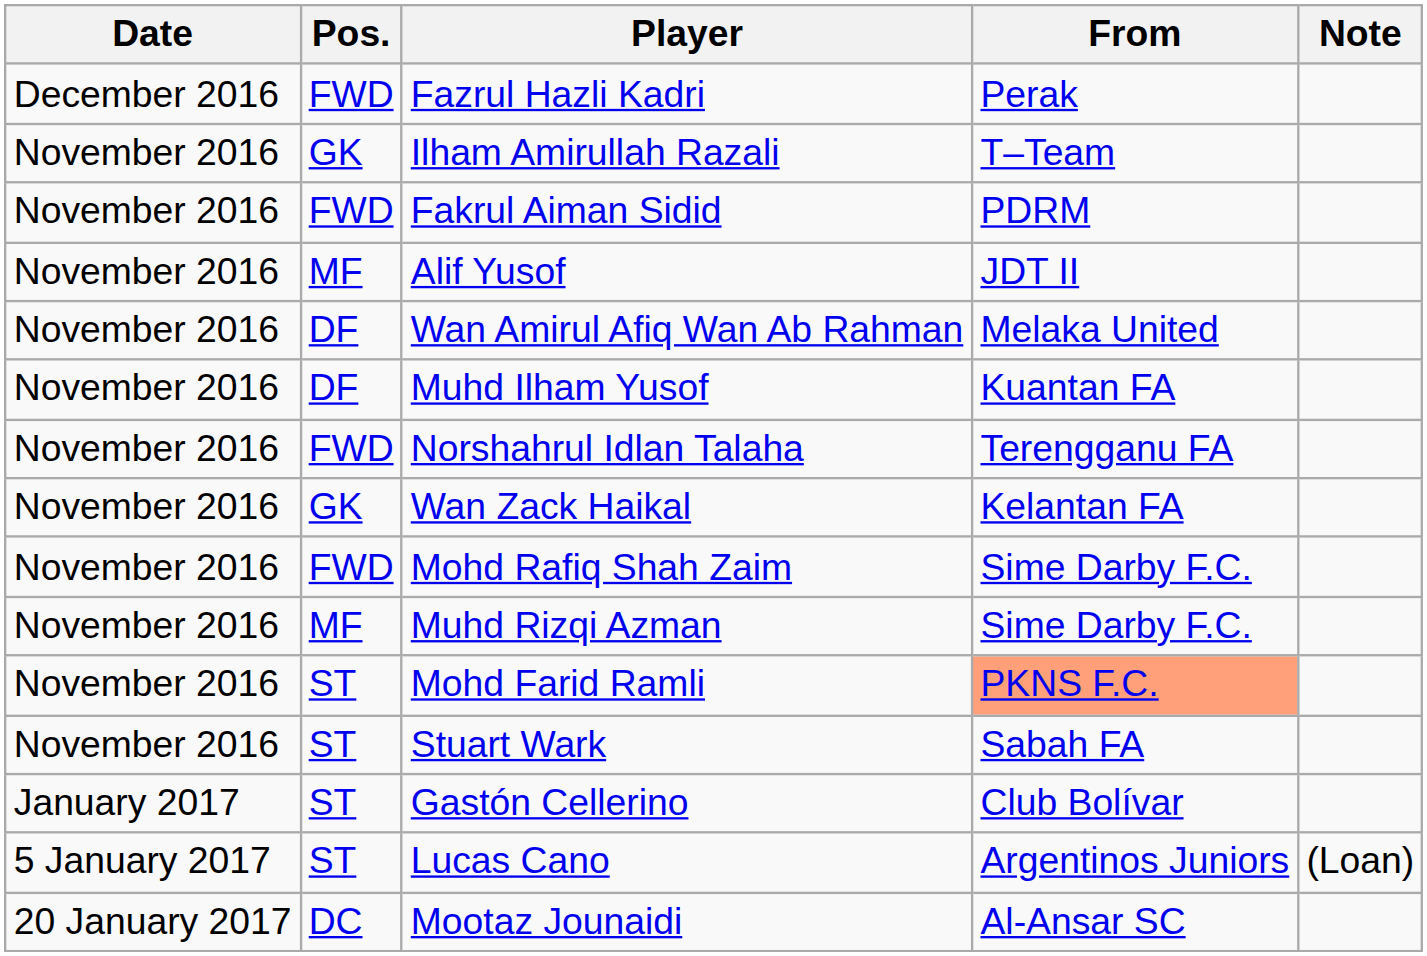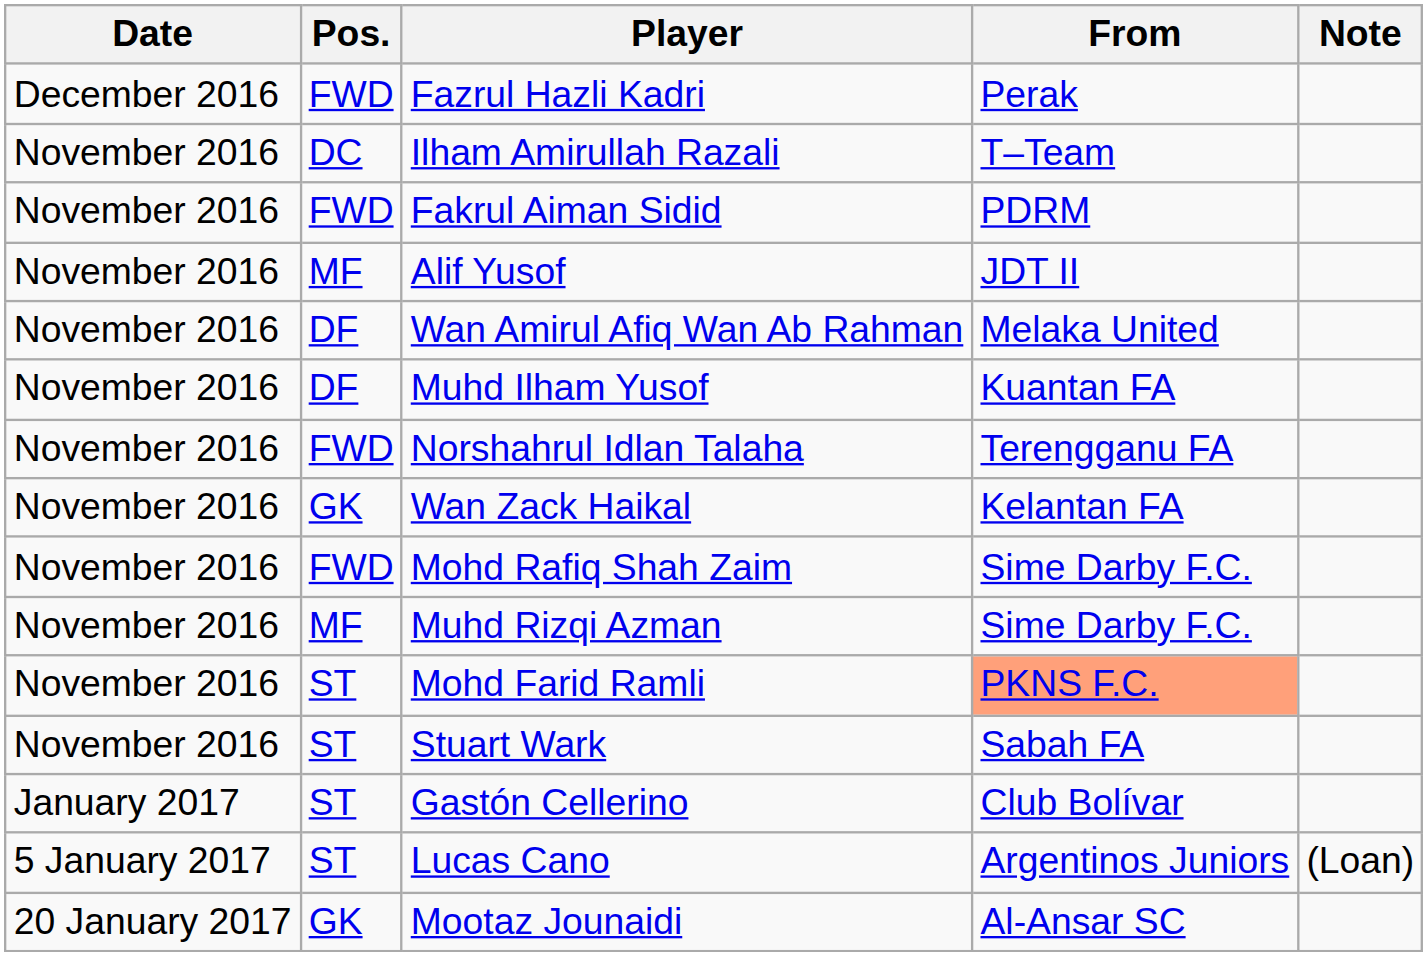Ilham Amirullah Razali | Pos.: GK -> DC
Mootaz Jounaidi | Pos.: DC -> GK
